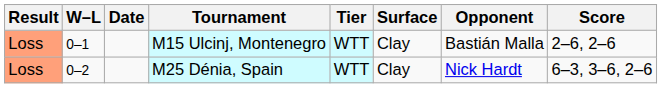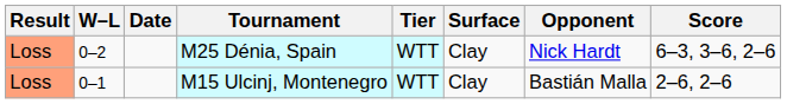rows swapped: M15 Ulcinj, Montenegro <-> M25 Dénia, Spain
